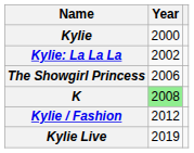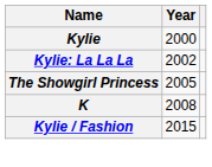The Showgirl Princess | Year: 2006 -> 2005
K | Year: lightgreen background -> no background
Kylie / Fashion | Year: 2012 -> 2015
- row: Kylie Live | 2019
